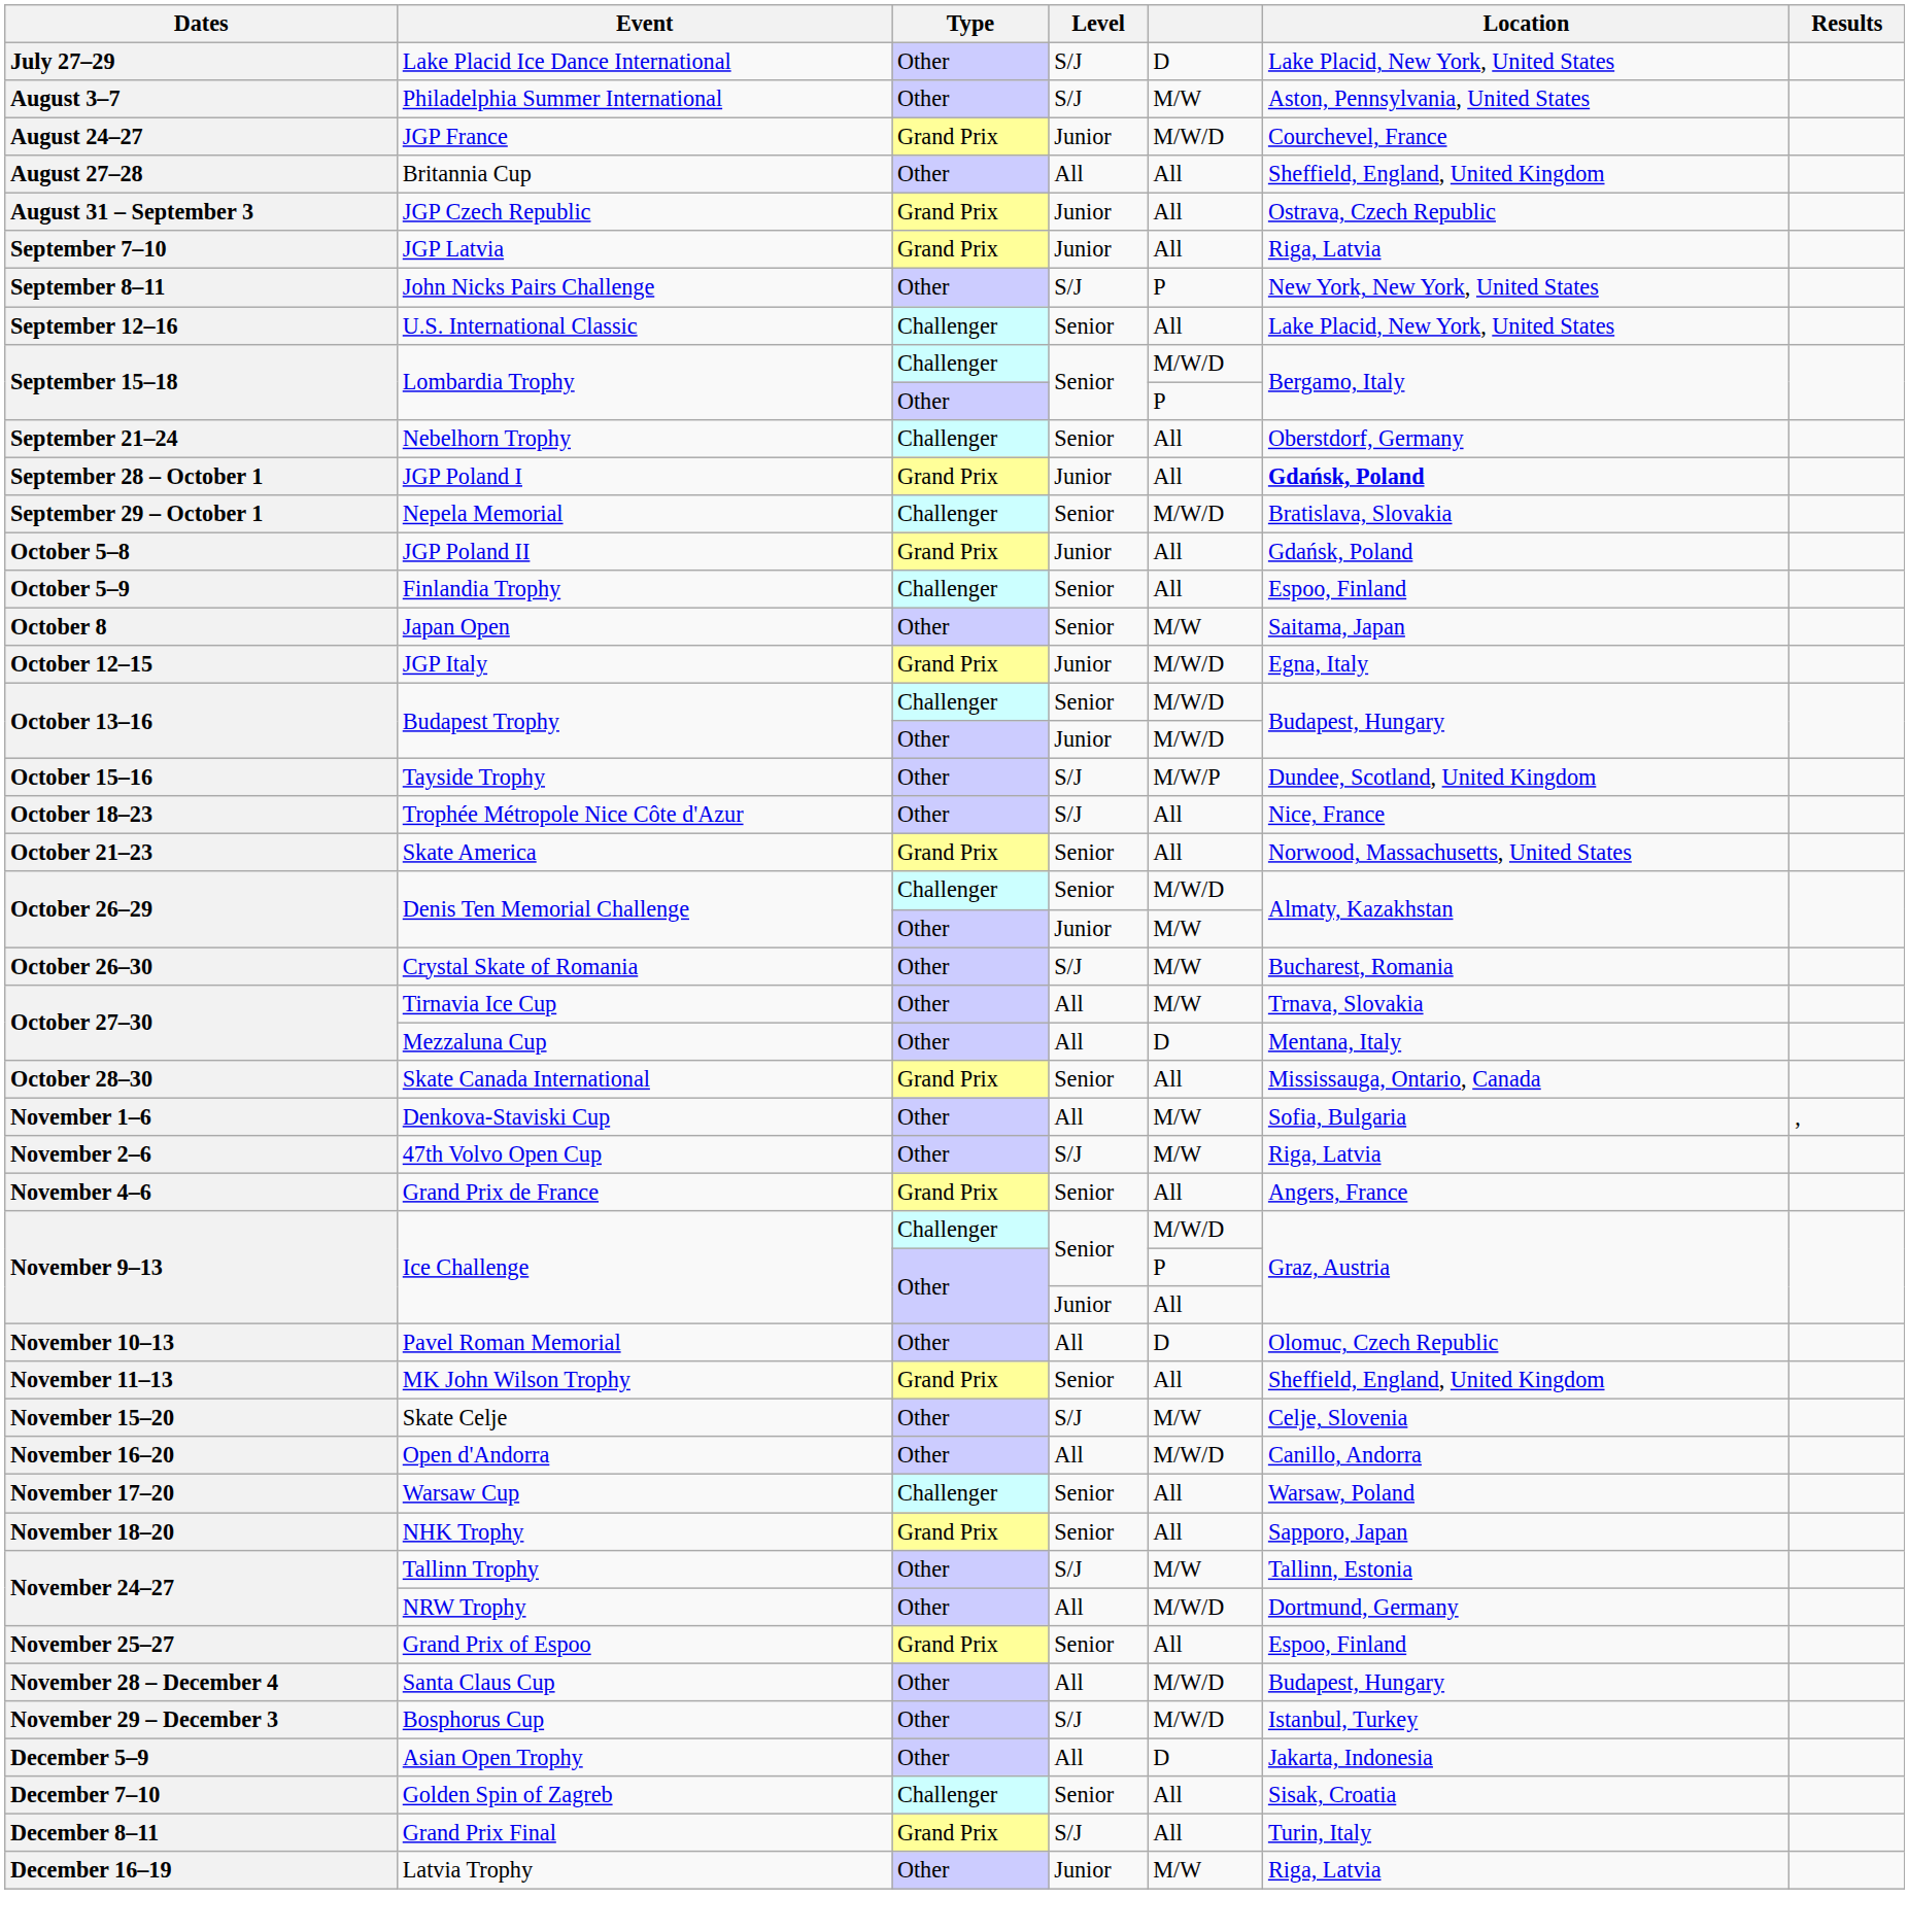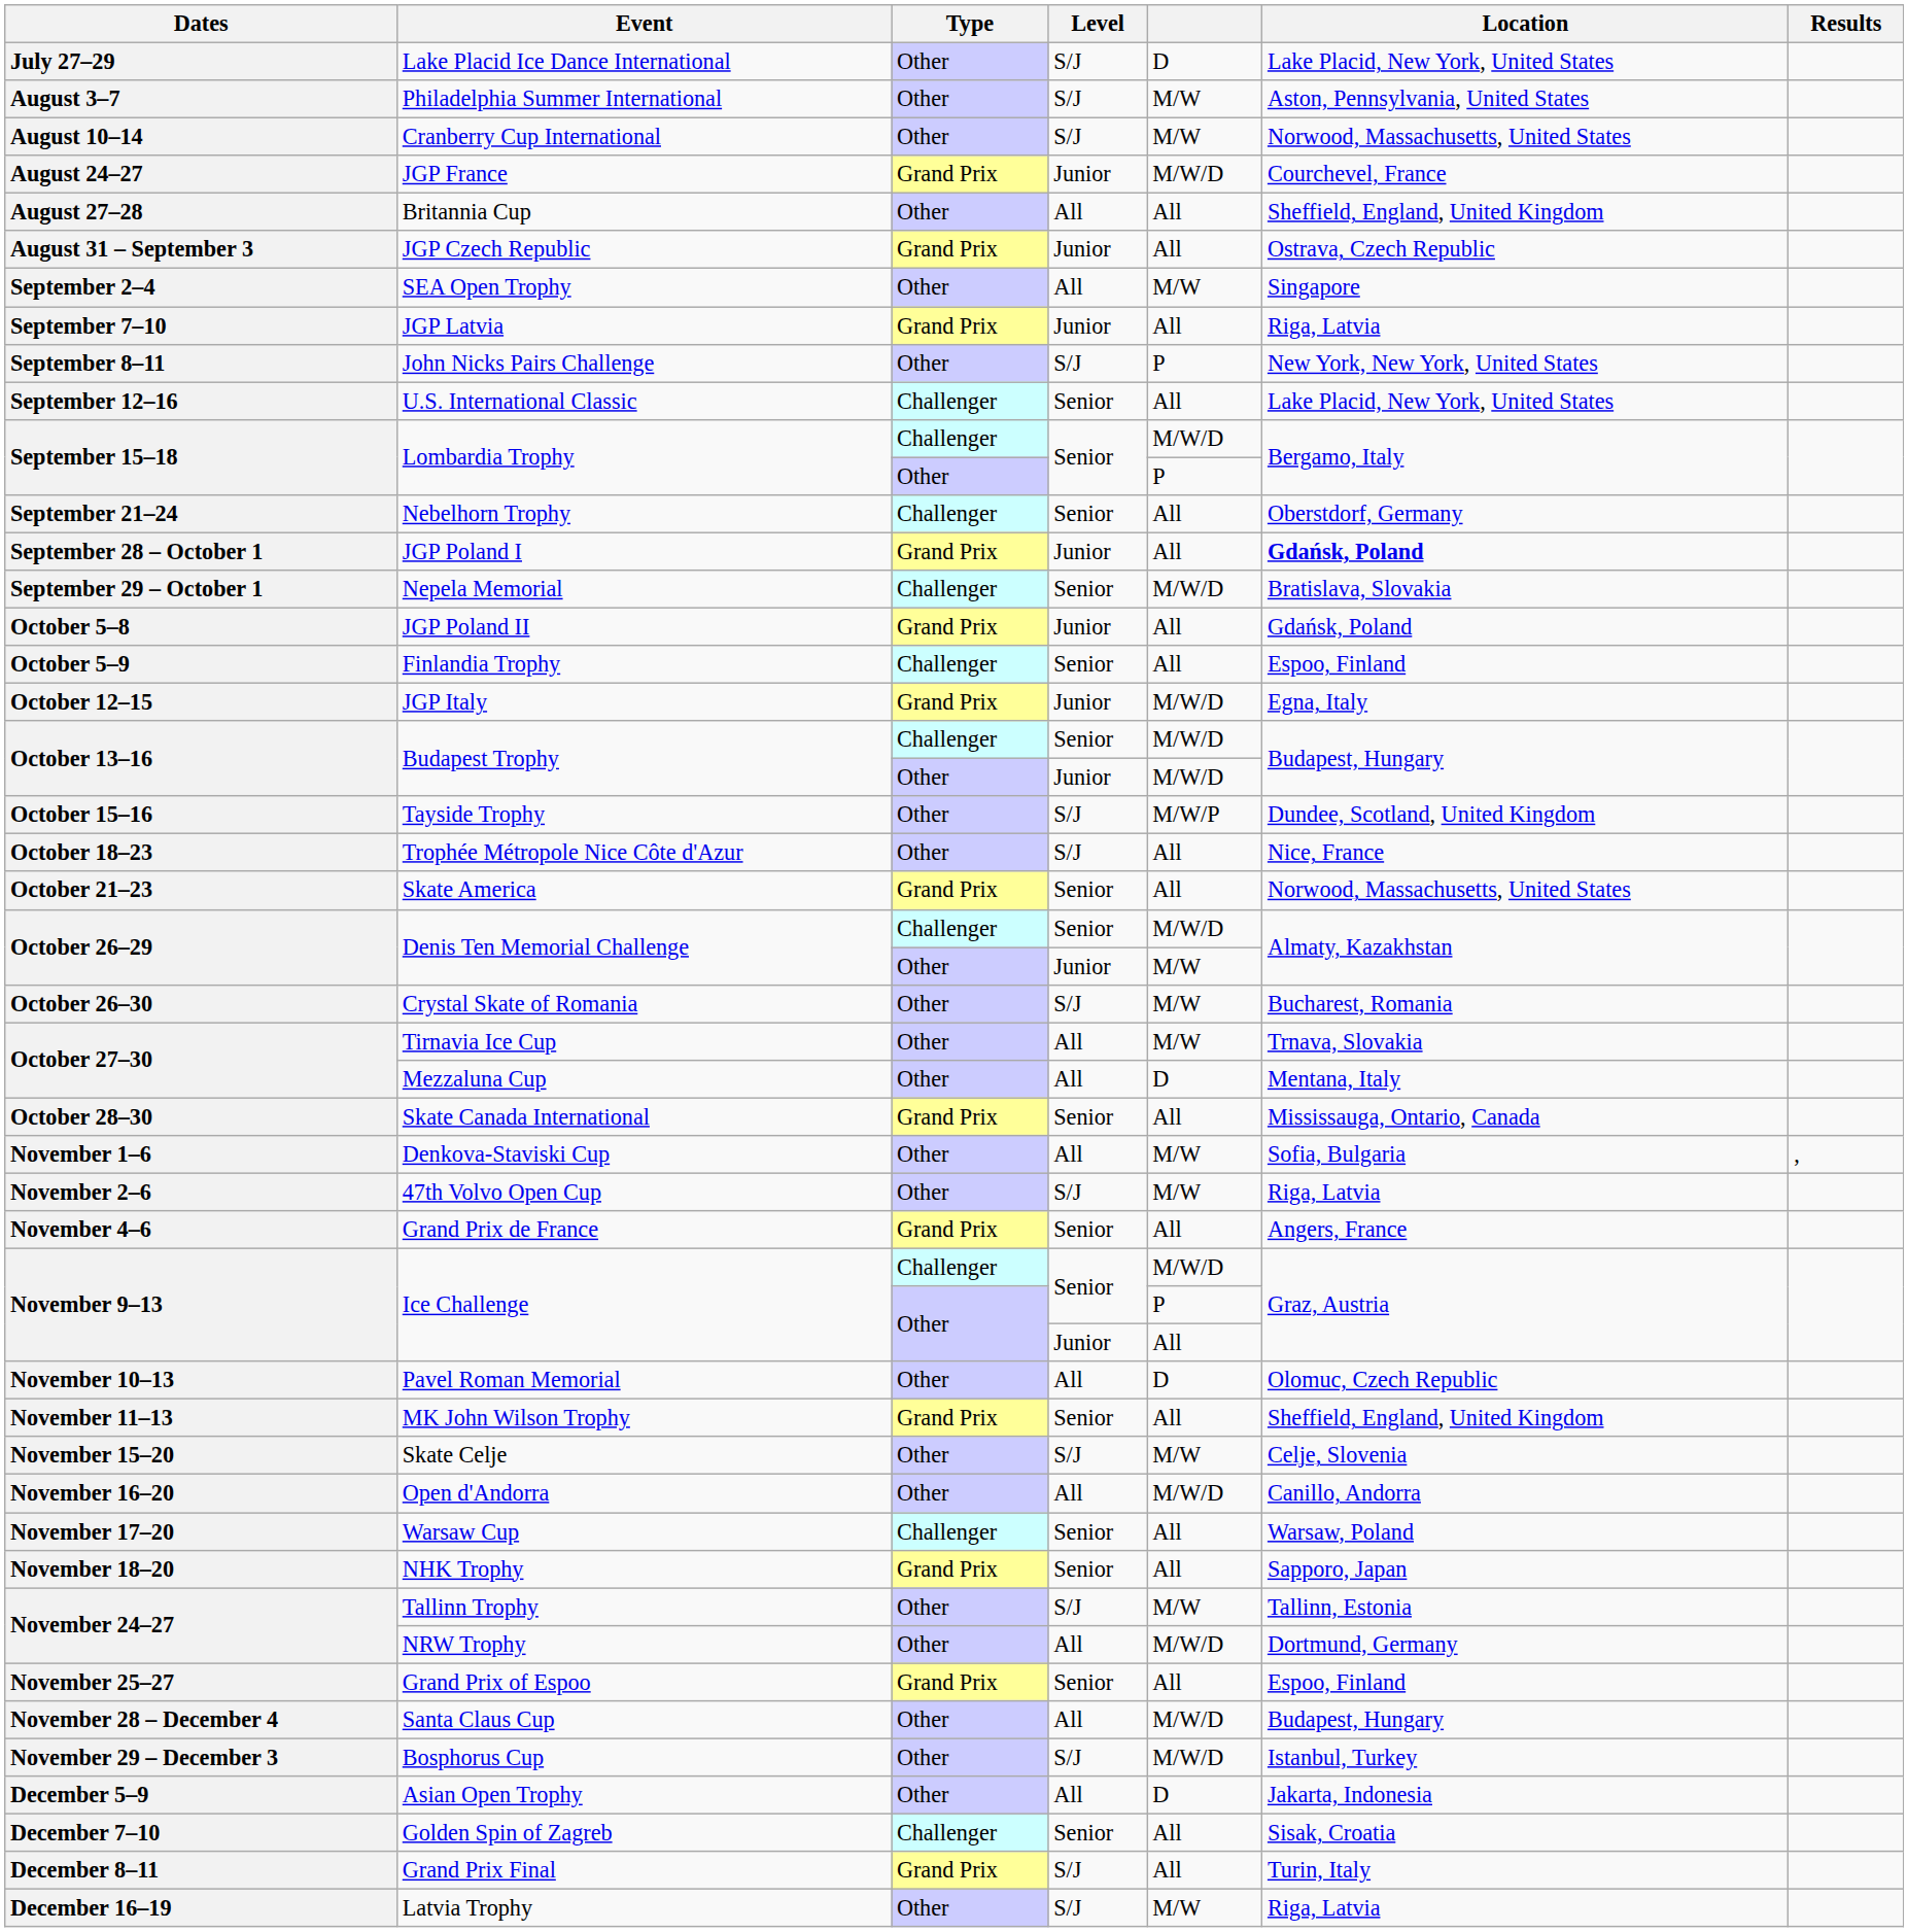+ row: August 10–14 | Cranberry Cup International | Other | S/J | M/W | Norwood, Massachusetts, United States
+ row: September 2–4 | SEA Open Trophy | Other | All | M/W | Singapore
- row: October 8 | Japan Open | Other | Senior | M/W | Saitama, Japan
Latvia Trophy | Level: Junior -> S/J
